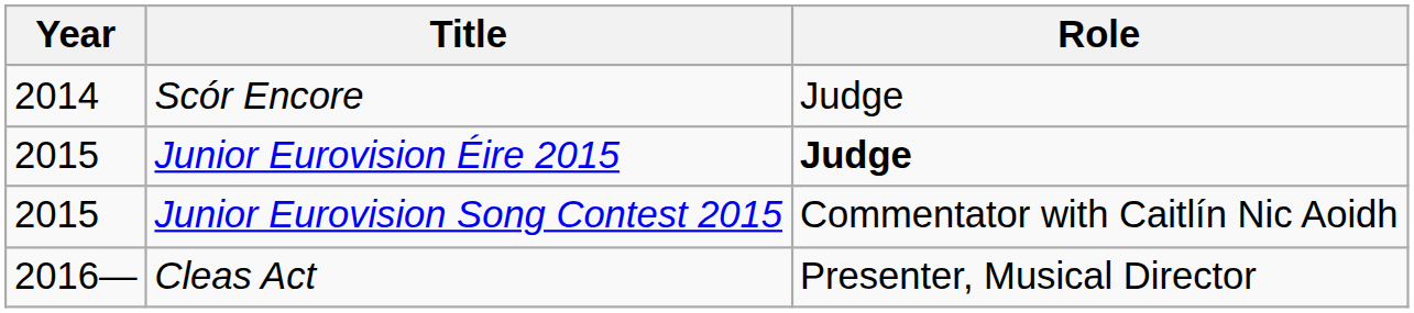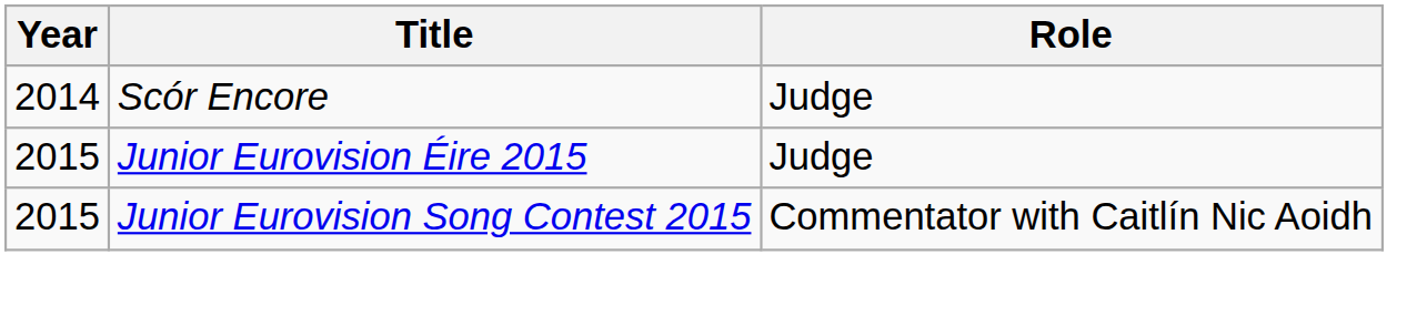Junior Eurovision Éire 2015 | Role: bold -> normal
- row: 2016— | Cleas Act | Presenter, Musical Director
